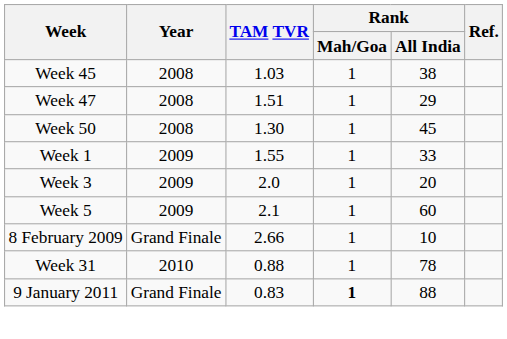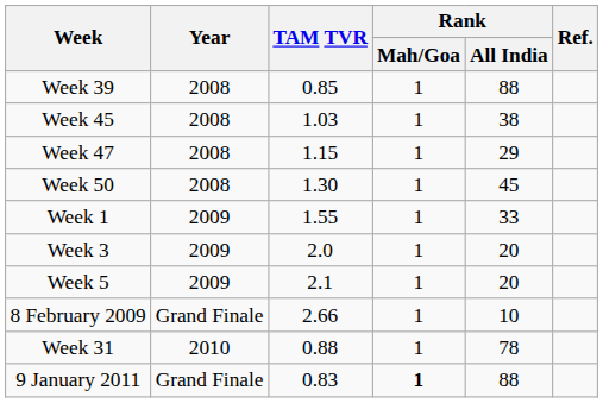+ row: Week 39 | 2008 | 0.85 | 1 | 88
Week 47 | TAM TVR: 1.51 -> 1.15
Week 5 | Rank / All India: 60 -> 20
